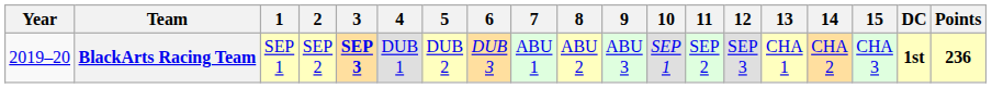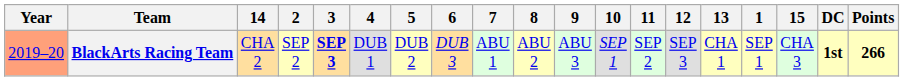columns swapped: 1 <-> 14
BlackArts Racing Team | Year: no background -> lightsalmon background
BlackArts Racing Team | Points: 236 -> 266
